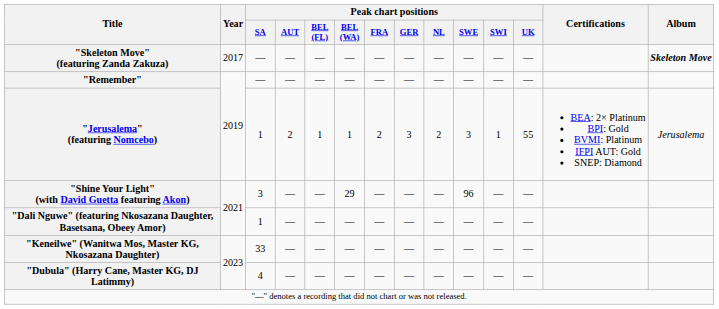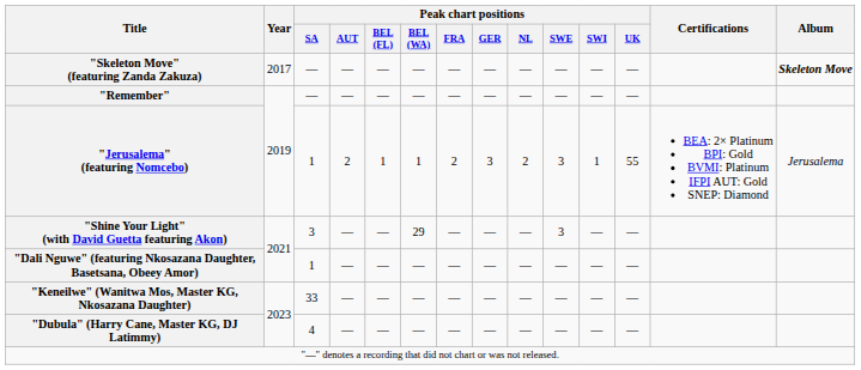"Shine Your Light" (with David Guetta featuring Akon) | Peak chart positions / SWE: 96 -> 3
